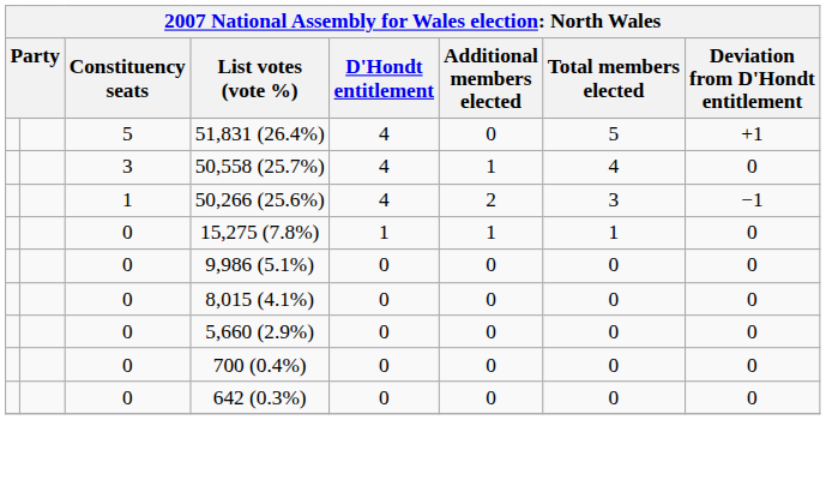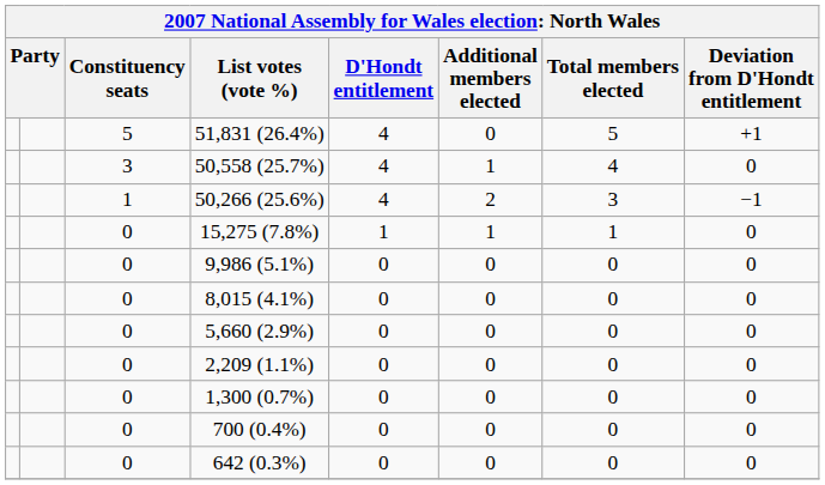+ row: 0 | 2,209 (1.1%) | 0 | 0 | 0 | 0
+ row: 0 | 1,300 (0.7%) | 0 | 0 | 0 | 0
